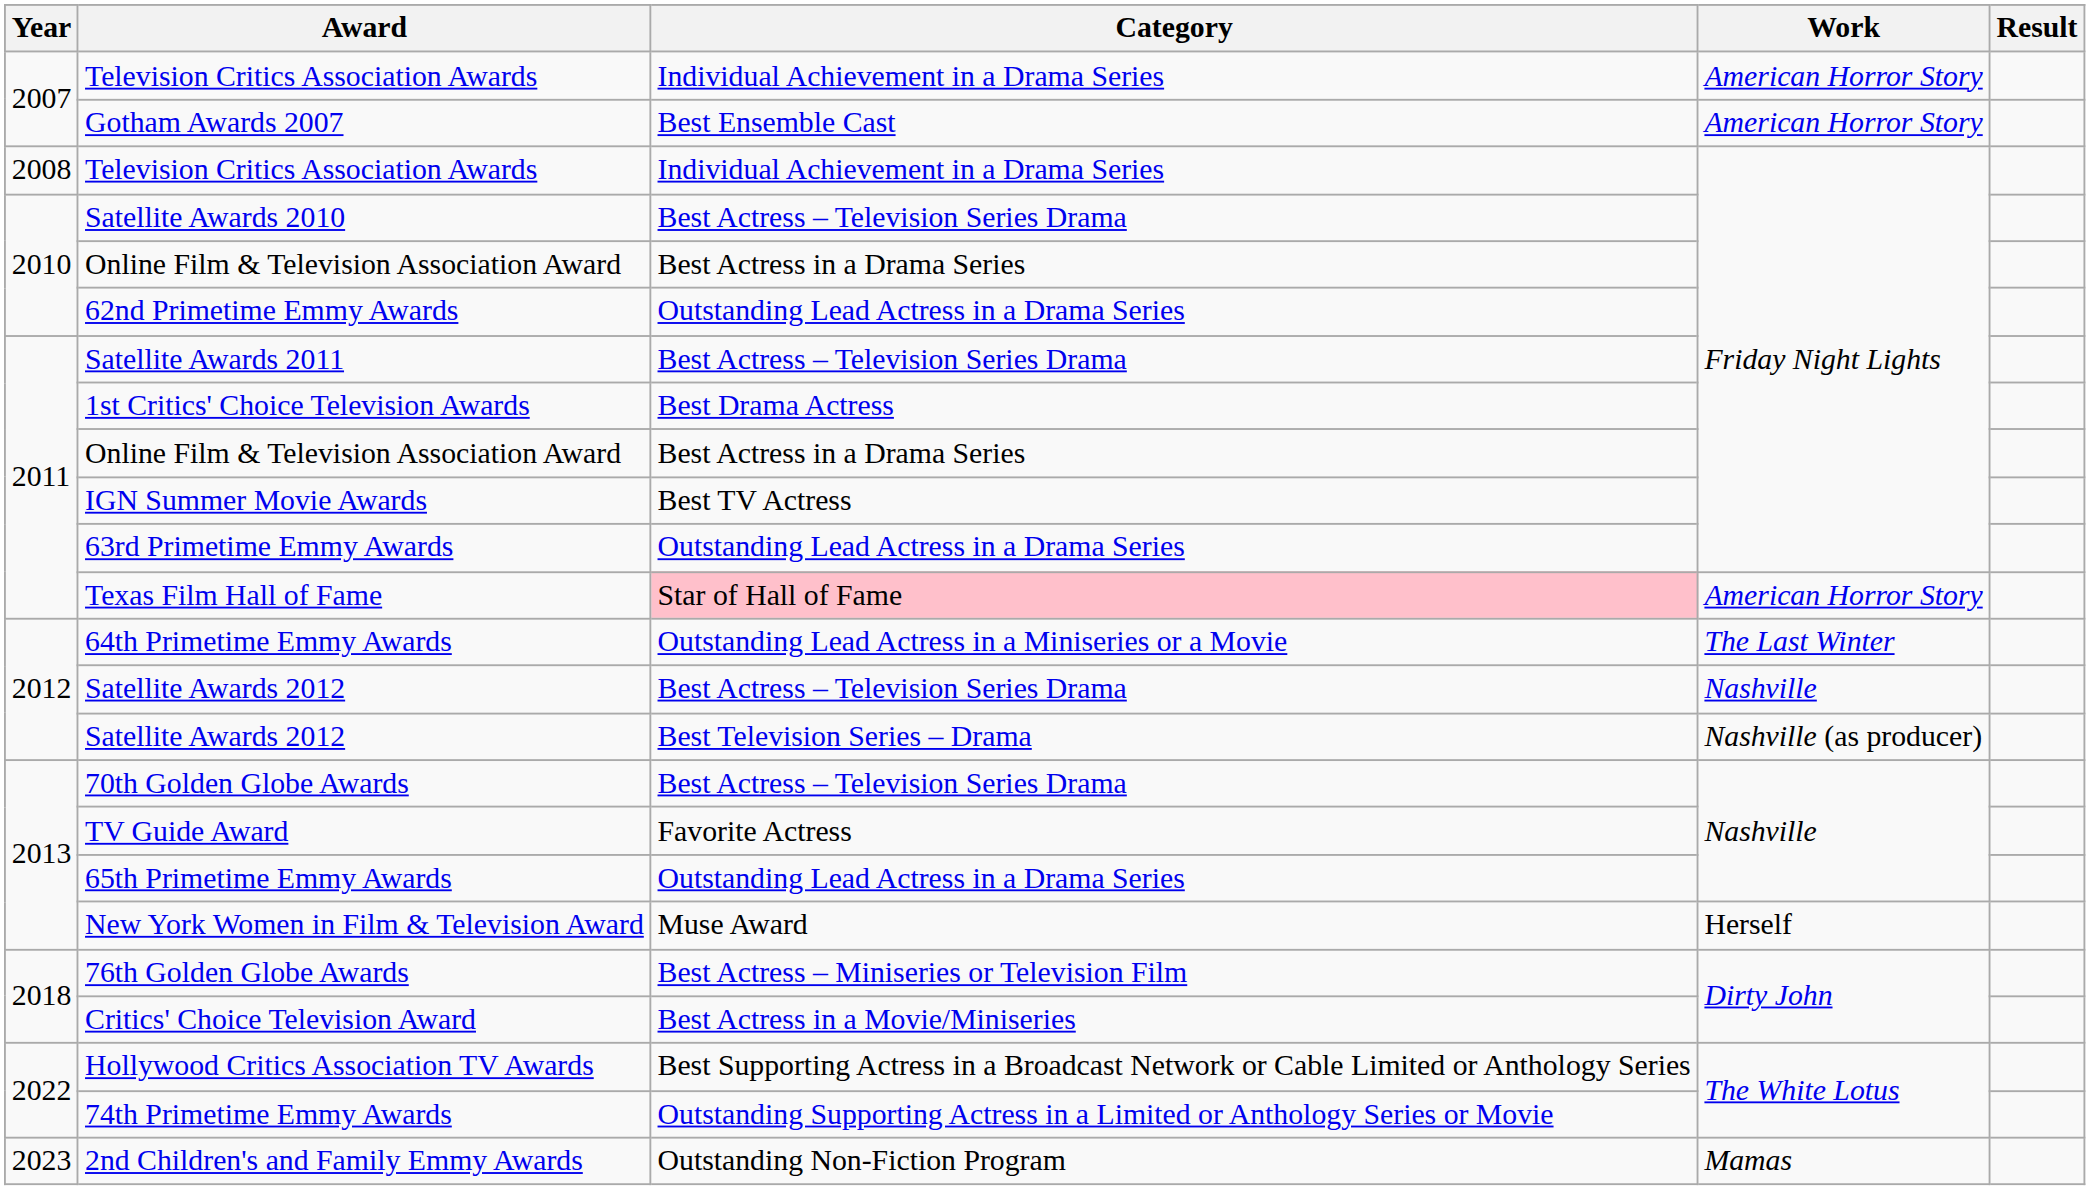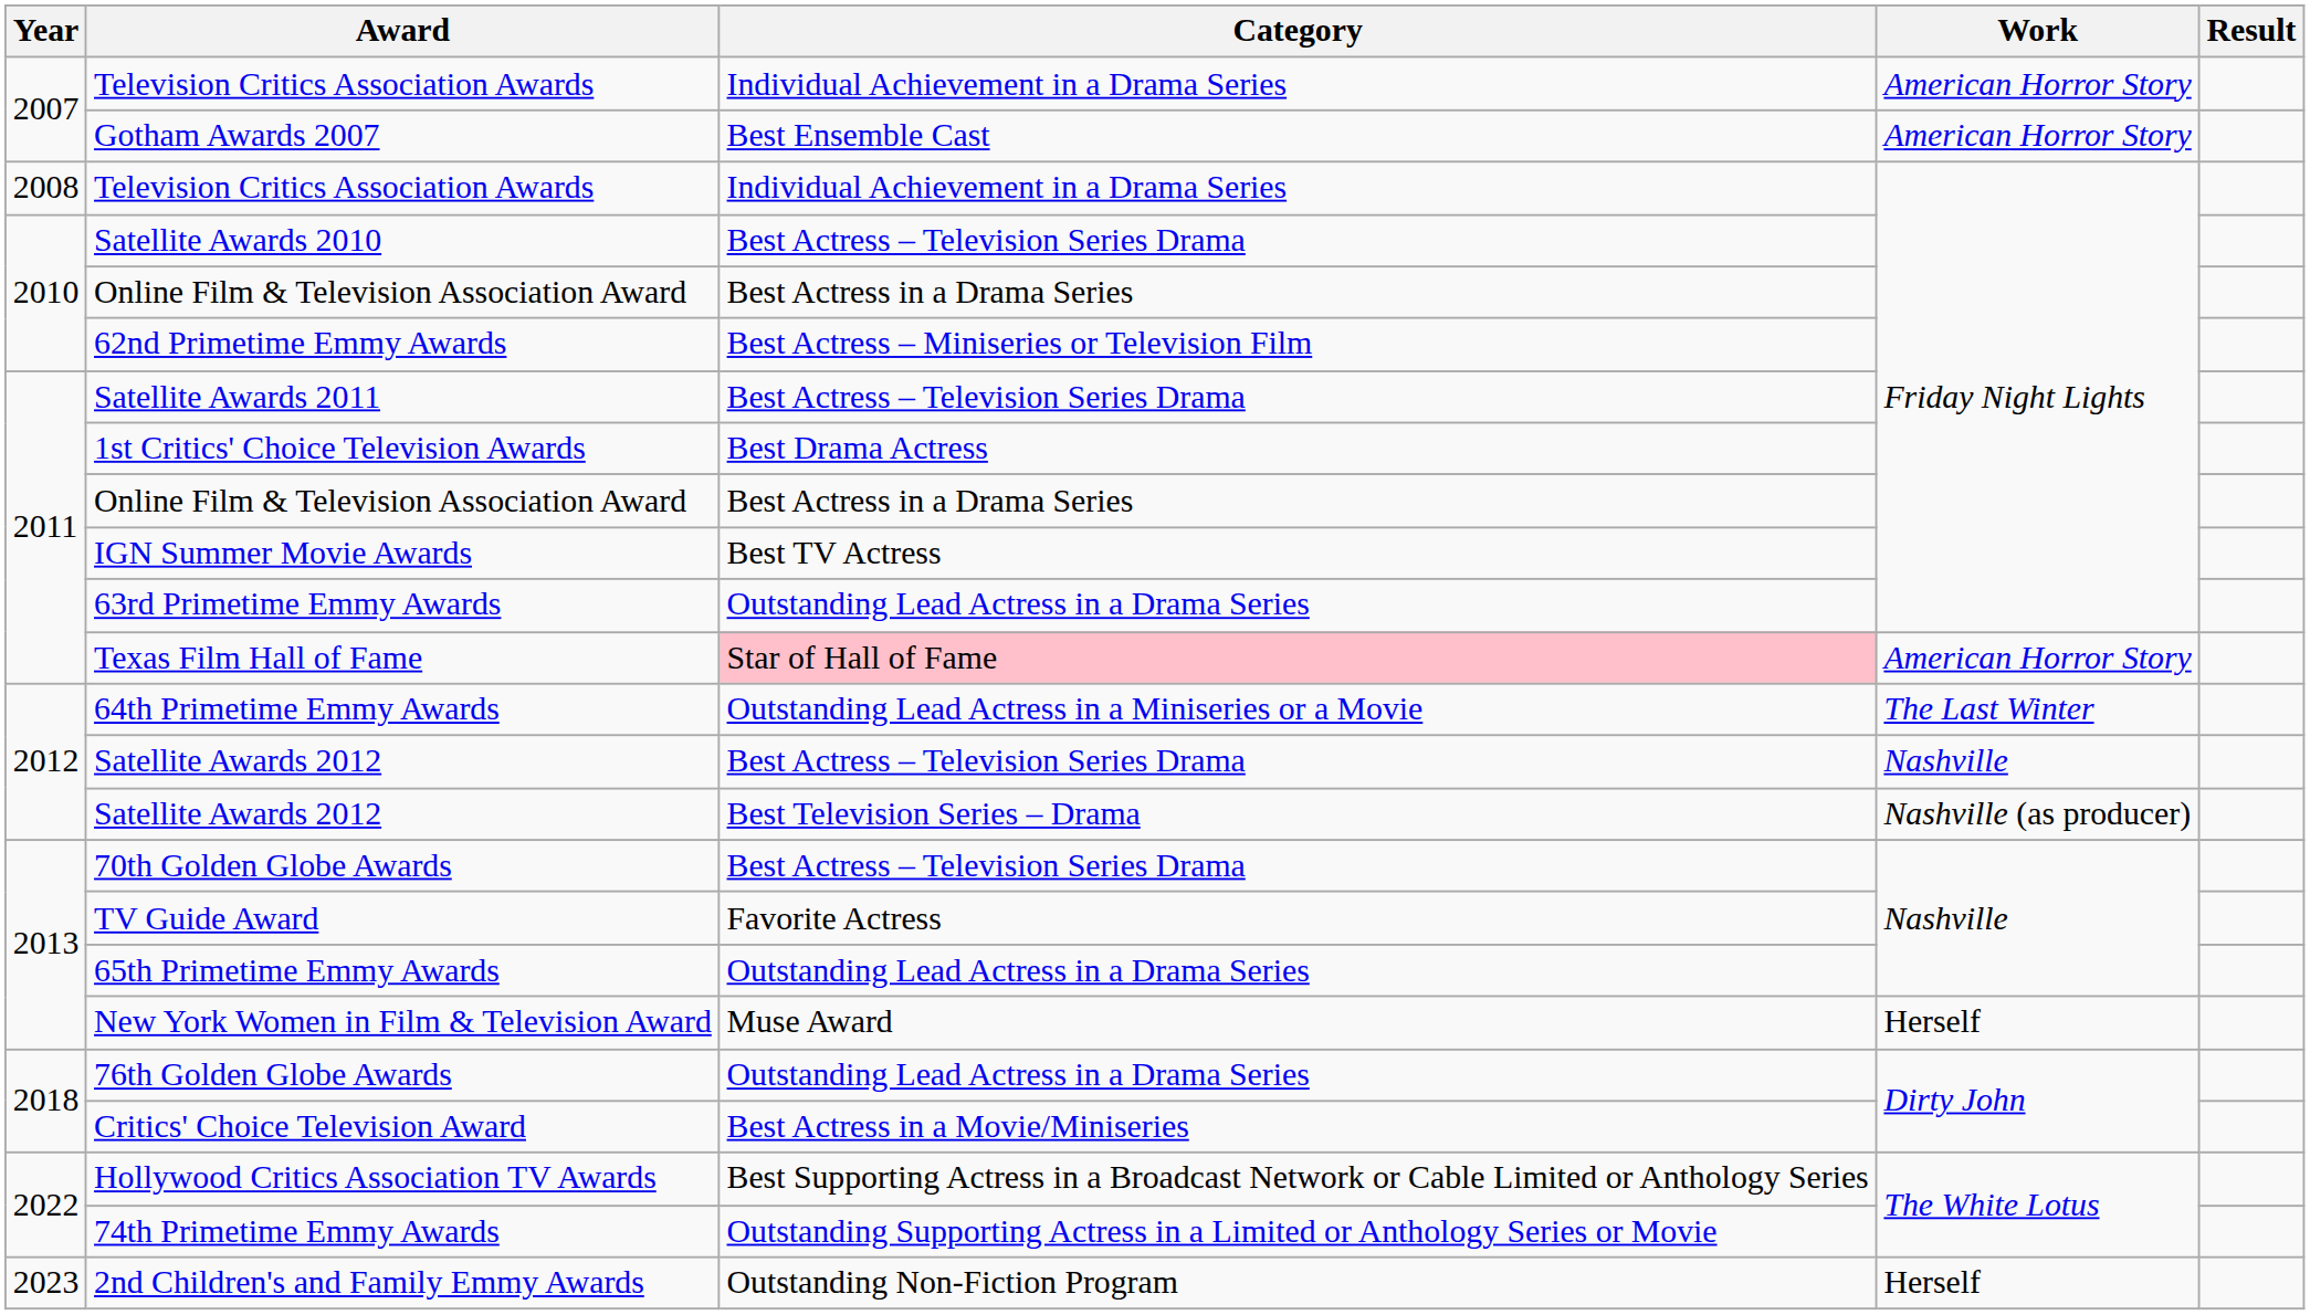62nd Primetime Emmy Awards | Category: Outstanding Lead Actress in a Drama Series -> Best Actress – Miniseries or Television Film
76th Golden Globe Awards | Category: Best Actress – Miniseries or Television Film -> Outstanding Lead Actress in a Drama Series
2nd Children's and Family Emmy Awards | Work: Mamas -> Herself
